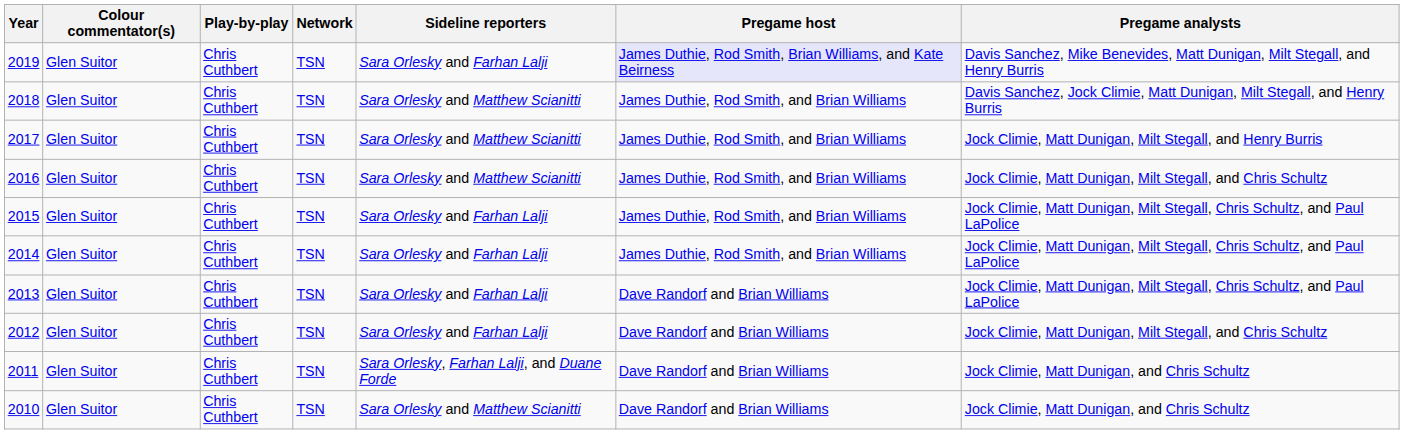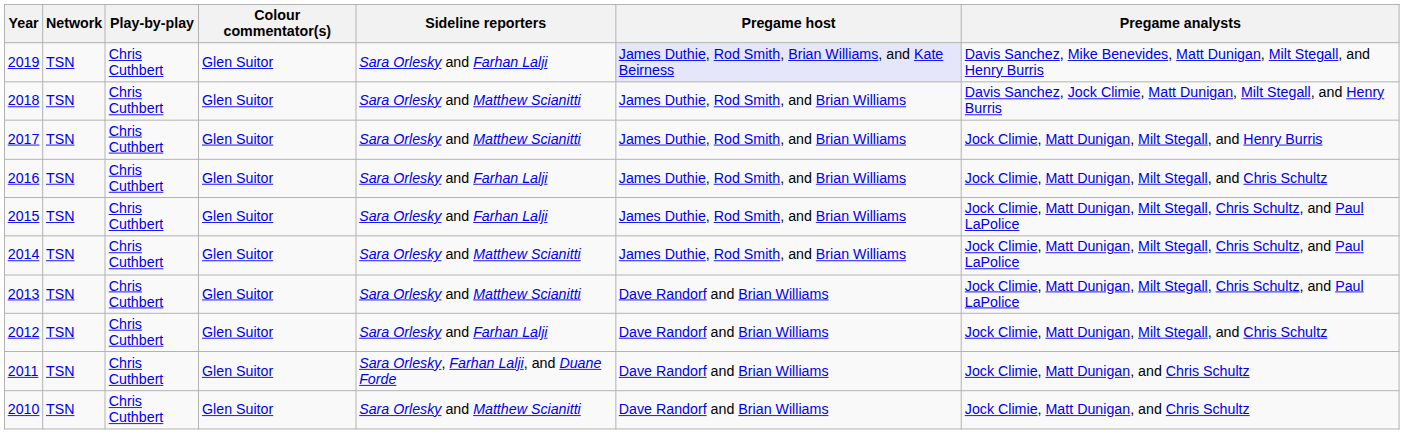columns swapped: Network <-> Colour commentator(s)
2016 | Sideline reporters: Sara Orlesky and Matthew Scianitti -> Sara Orlesky and Farhan Lalji
2014 | Sideline reporters: Sara Orlesky and Farhan Lalji -> Sara Orlesky and Matthew Scianitti
2013 | Sideline reporters: Sara Orlesky and Farhan Lalji -> Sara Orlesky and Matthew Scianitti
